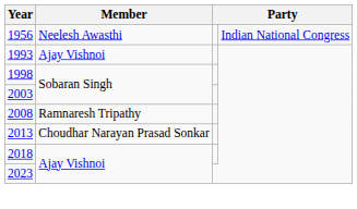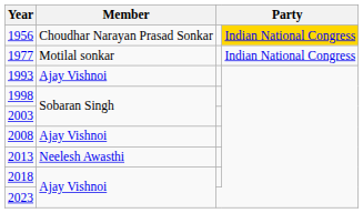1956 | Member: Neelesh Awasthi -> Choudhar Narayan Prasad Sonkar
1956 | column 4: no background -> gold background
+ row: 1977 | Motilal sonkar | Indian National Congress
2008 | Member: Ramnaresh Tripathy -> Ajay Vishnoi
2013 | Member: Choudhar Narayan Prasad Sonkar -> Neelesh Awasthi
